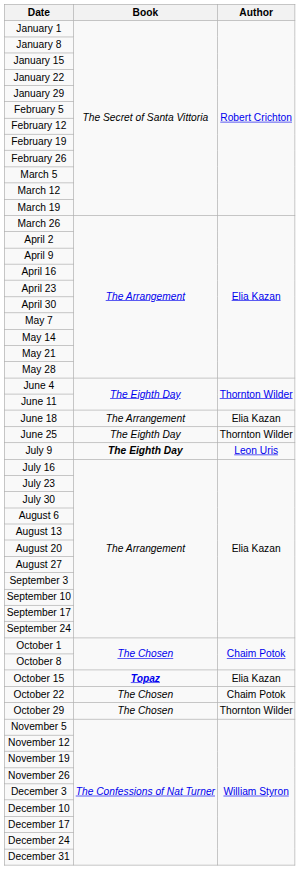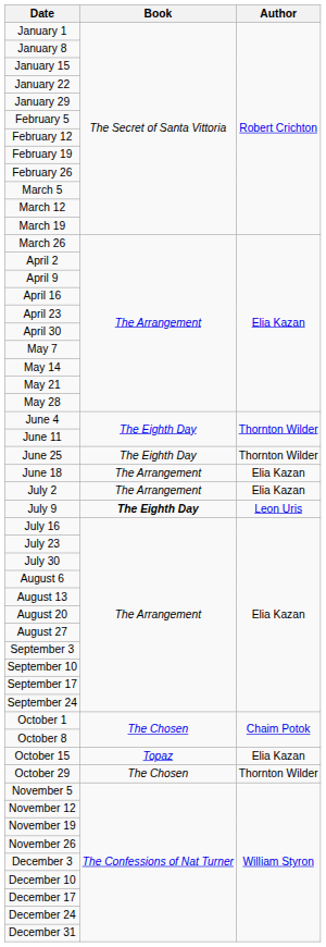rows swapped: June 18 <-> June 25
+ row: July 2 | The Arrangement | Elia Kazan
October 15 | Book: bold -> normal
- row: October 22 | The Chosen | Chaim Potok
